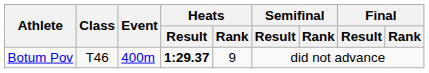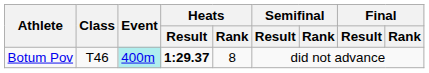Botum Pov | Event: no background -> paleturquoise background
Botum Pov | Heats / Rank: 9 -> 8
